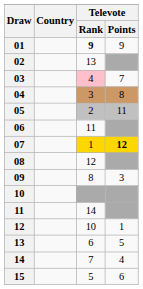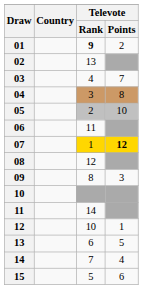01 | Televote / Points: 9 -> 2
03 | Televote / Rank: pink background -> no background
05 | Televote / Points: 11 -> 10
